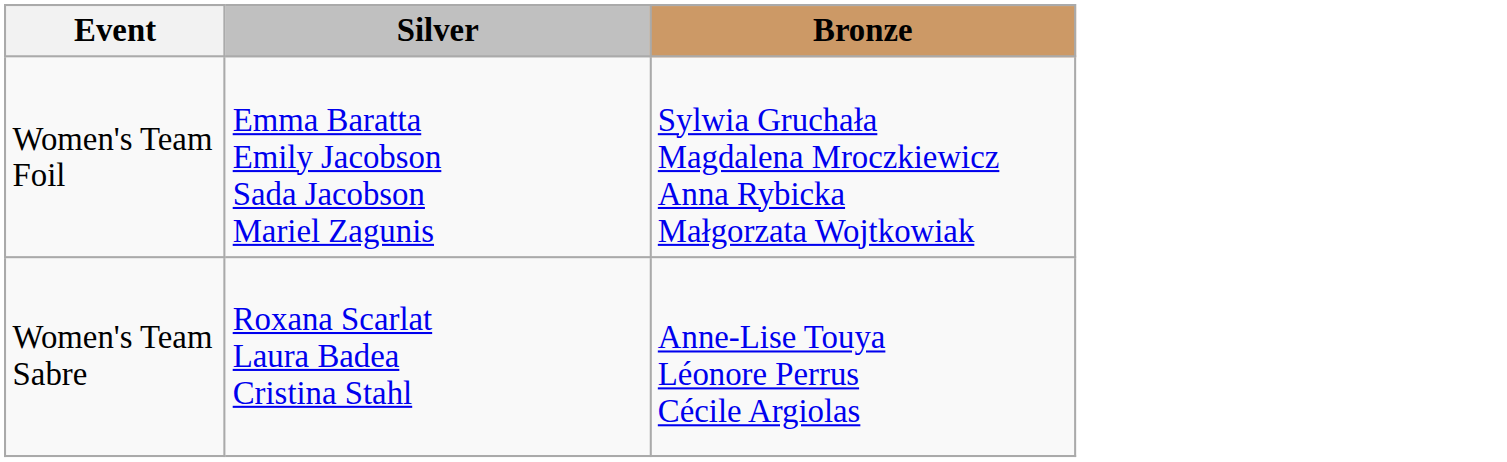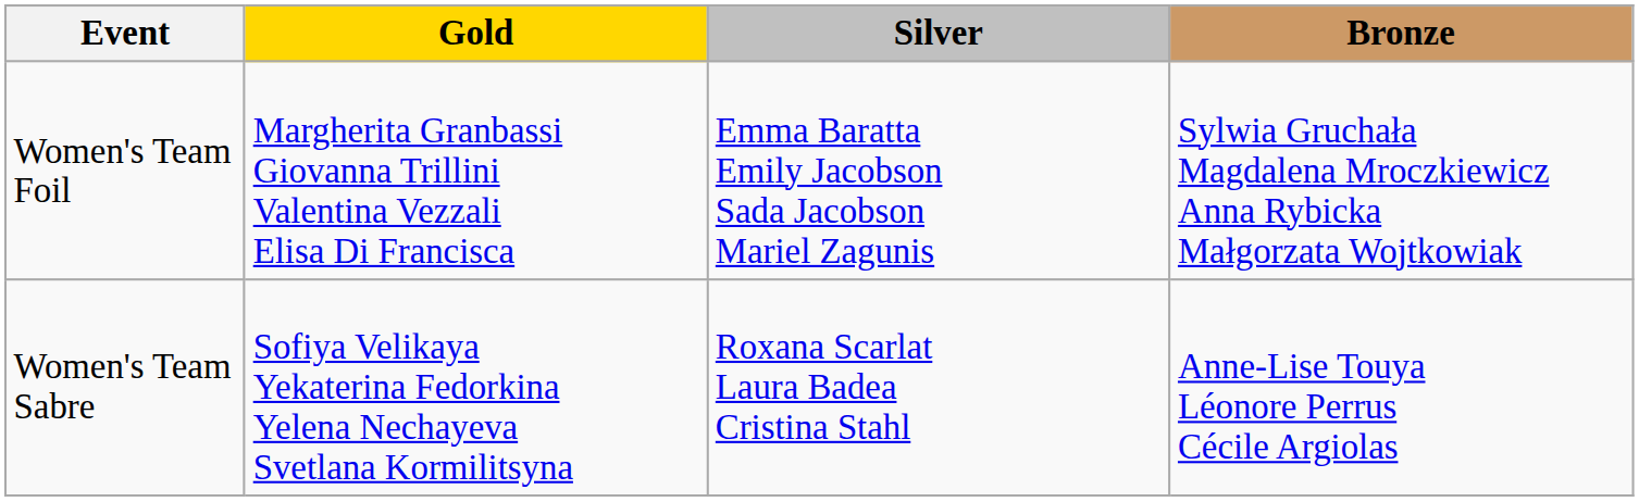+ column: Gold | Margherita Granbassi Giovanna Trillini Valentina Vezzali Elisa Di Francisca | Sofiya Velikaya Yekaterina Fedorkina Yelena Nechayeva Svetlana Kormilitsyna
